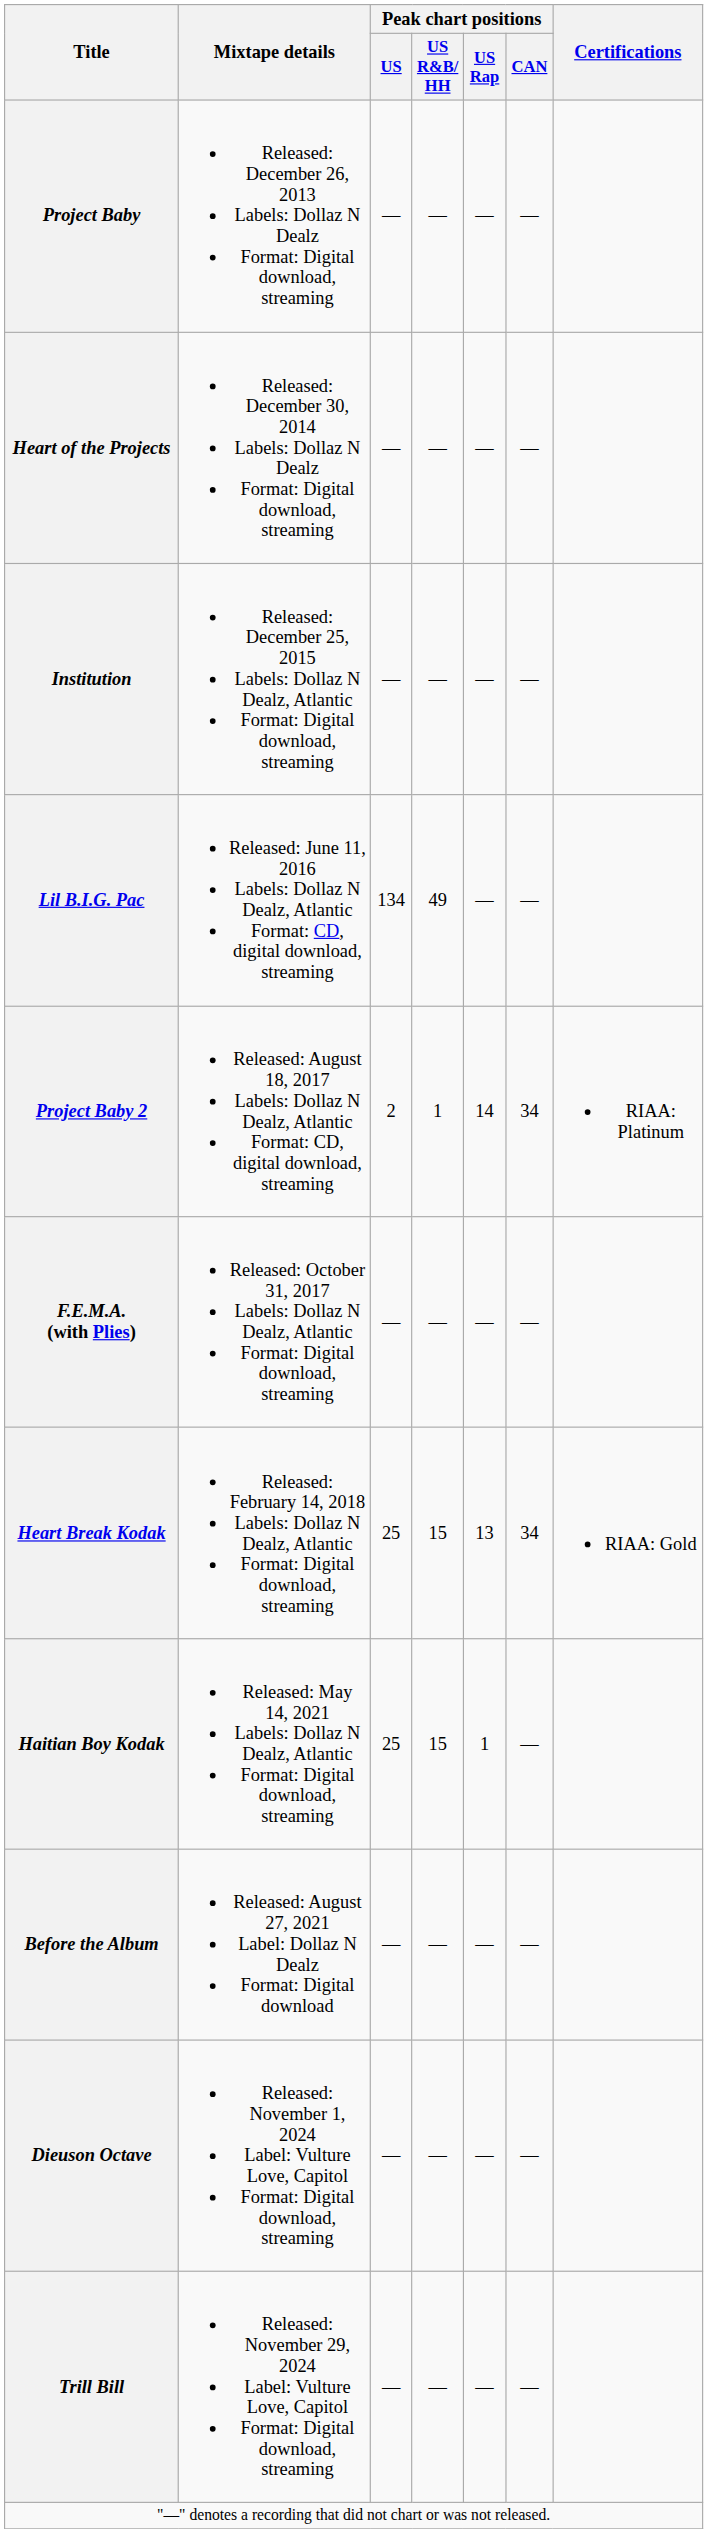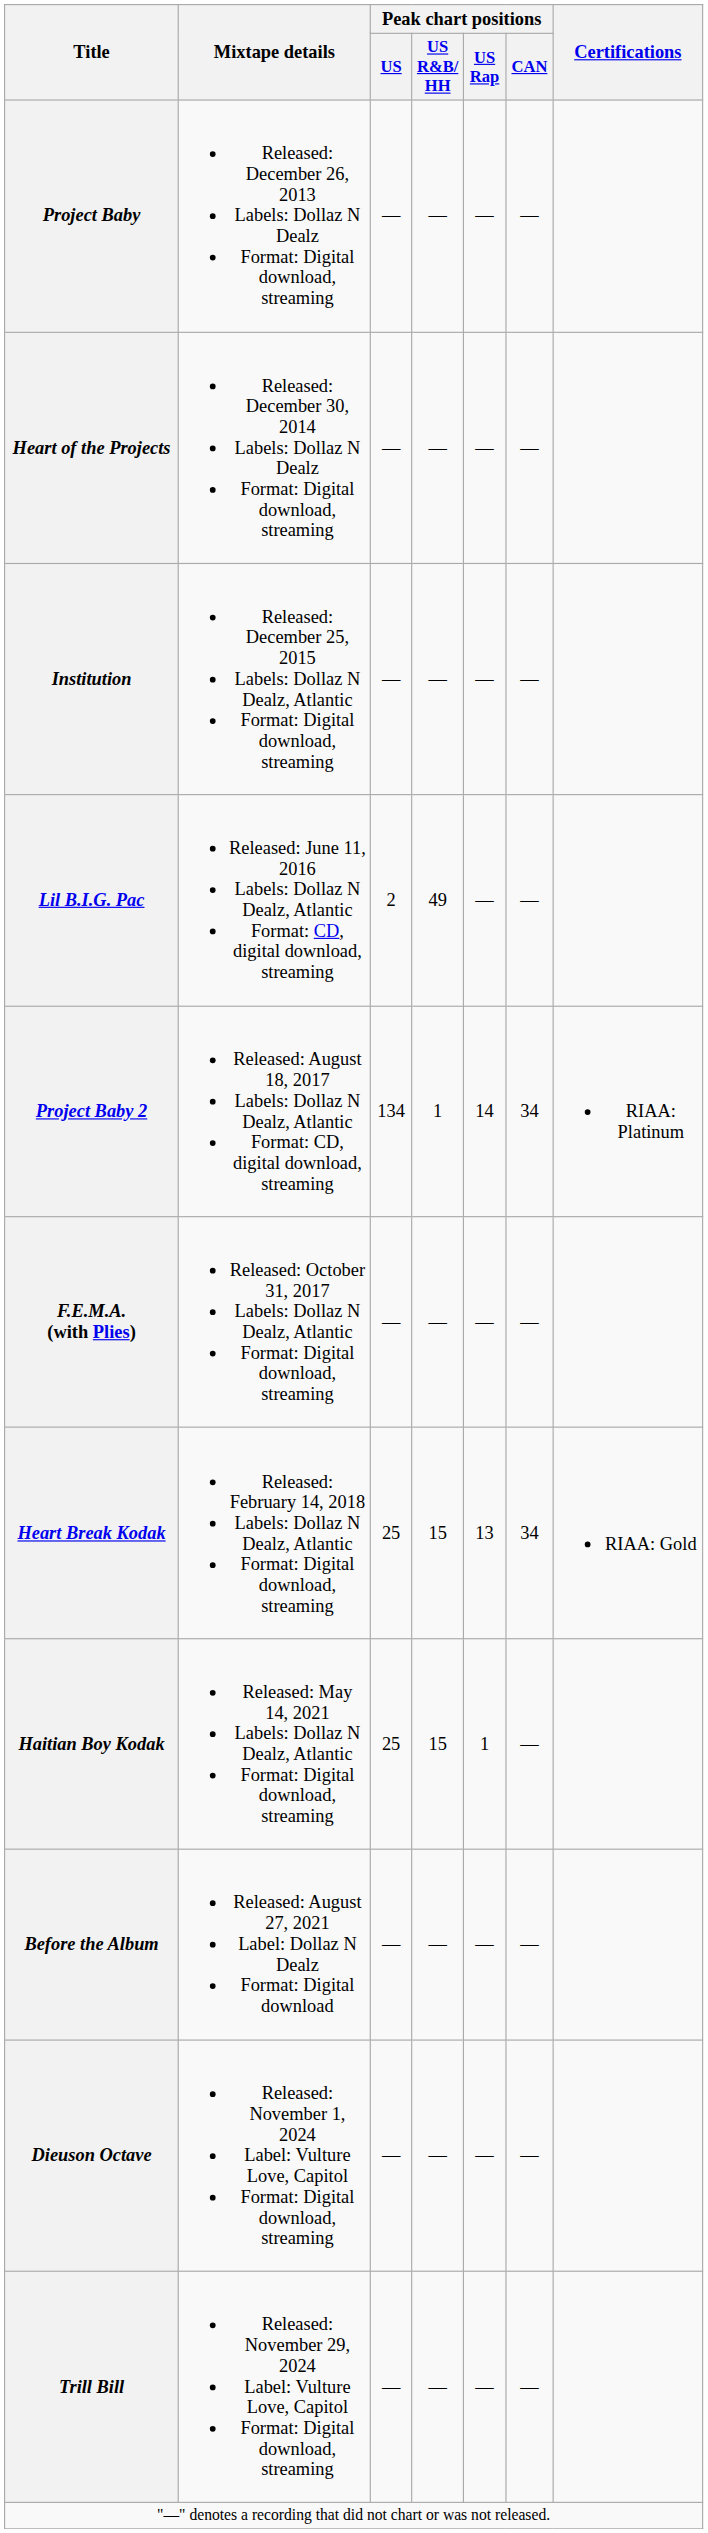Lil B.I.G. Pac | Peak chart positions / US: 134 -> 2
Project Baby 2 | Peak chart positions / US: 2 -> 134
